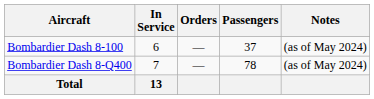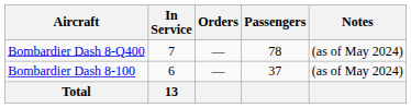rows swapped: Bombardier Dash 8-100 <-> Bombardier Dash 8-Q400
